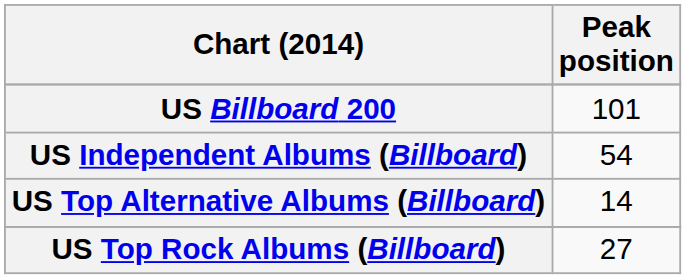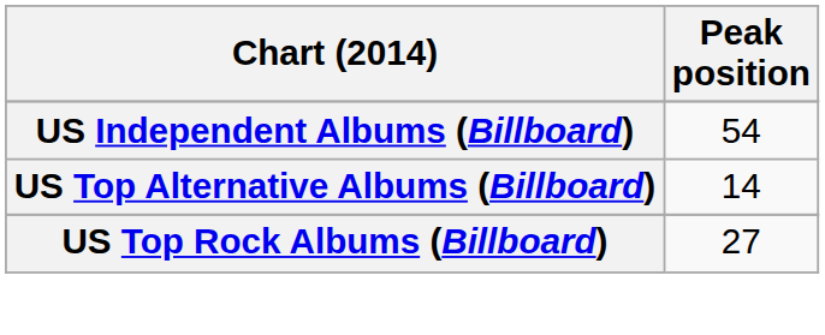- row: US Billboard 200 | 101
